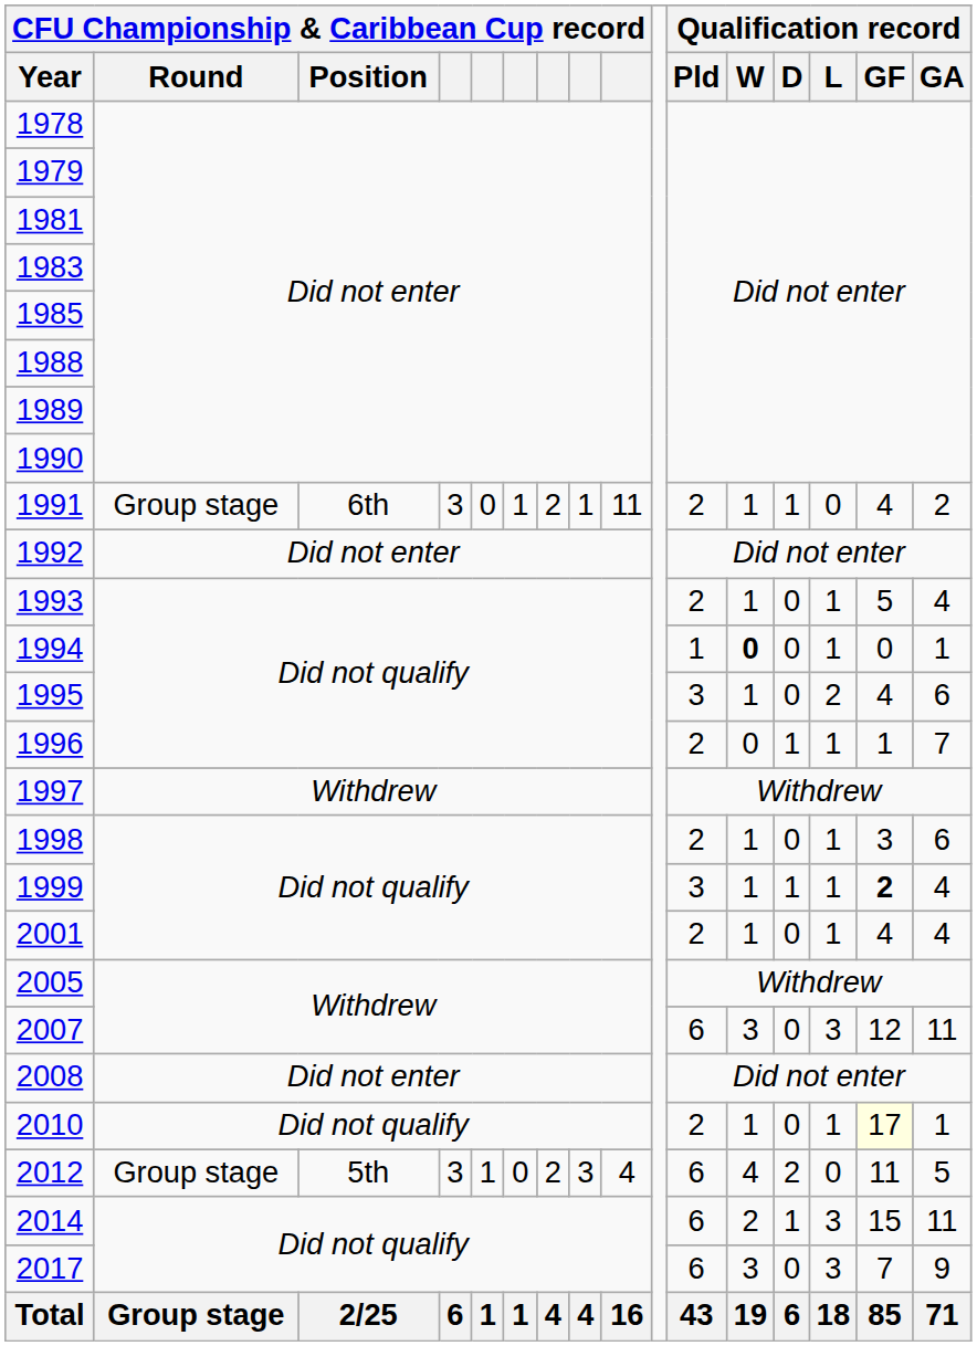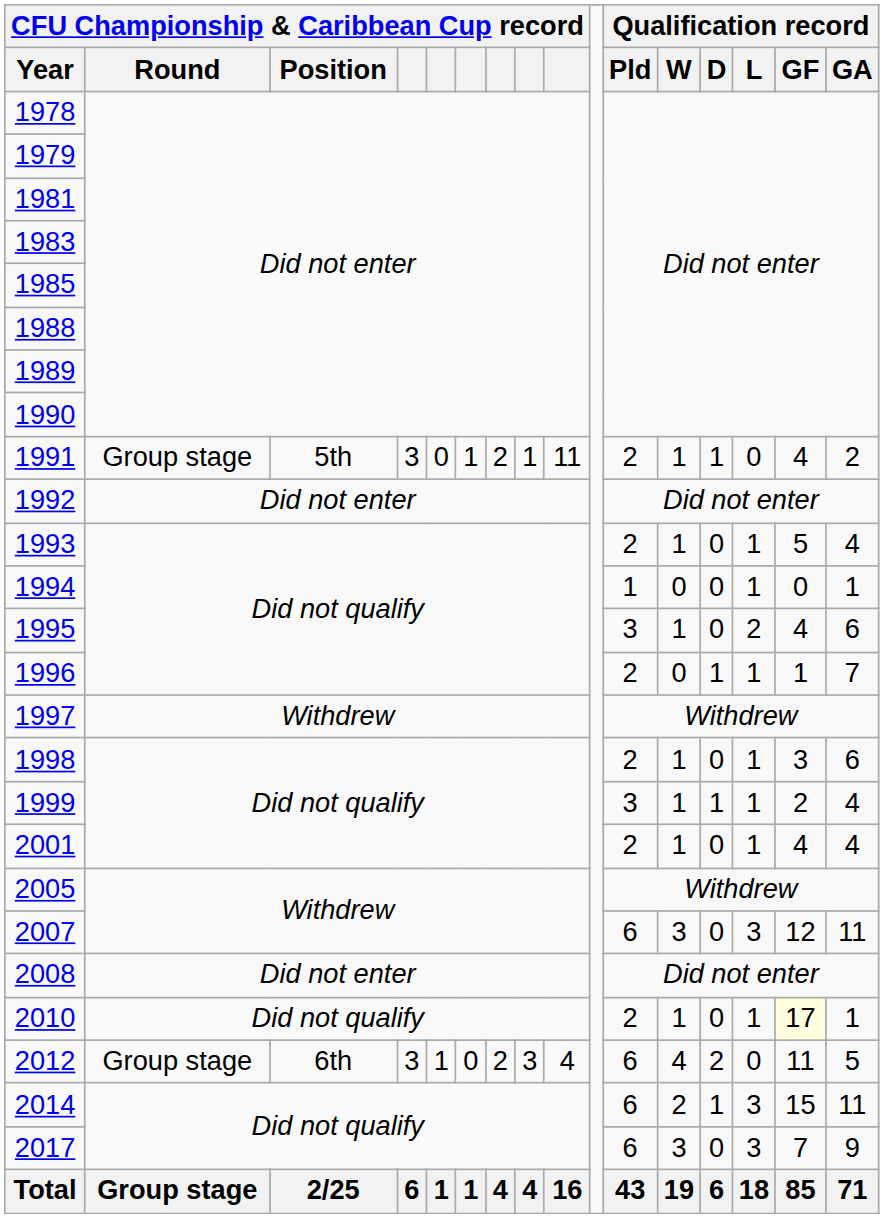1991 | CFU Championship & Caribbean Cup record / Position: 6th -> 5th
1994 | Qualification record / W: bold -> normal
1999 | Qualification record / GF: bold -> normal
2012 | CFU Championship & Caribbean Cup record / Position: 5th -> 6th
